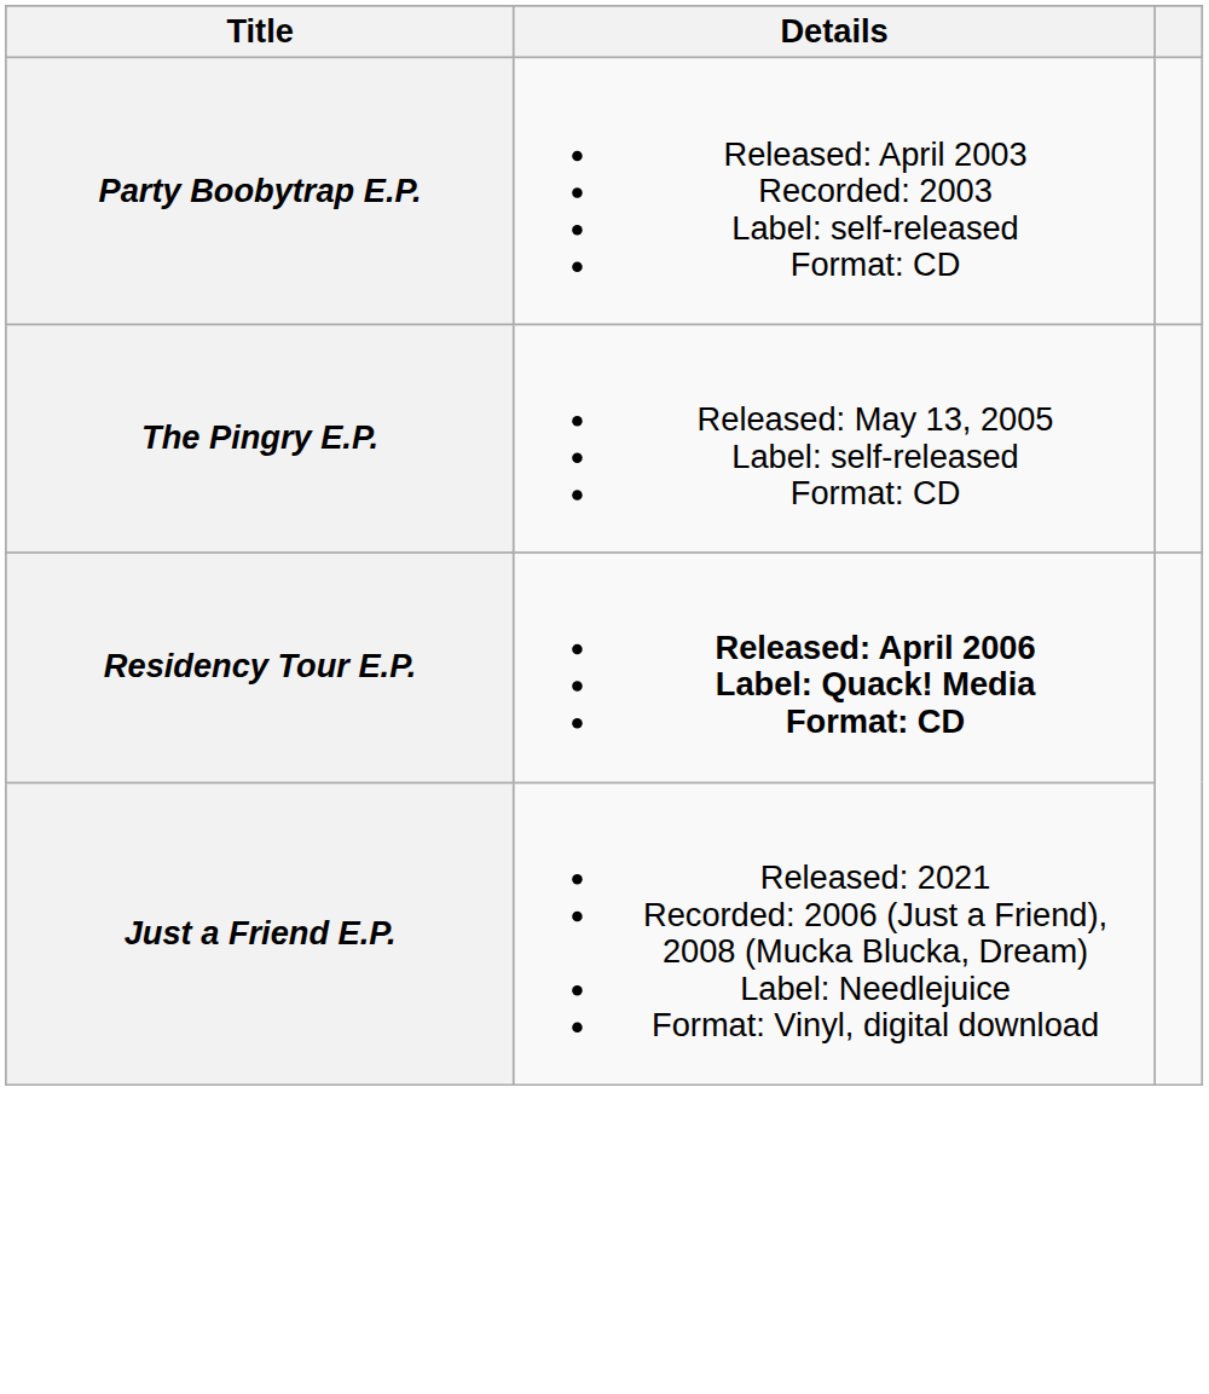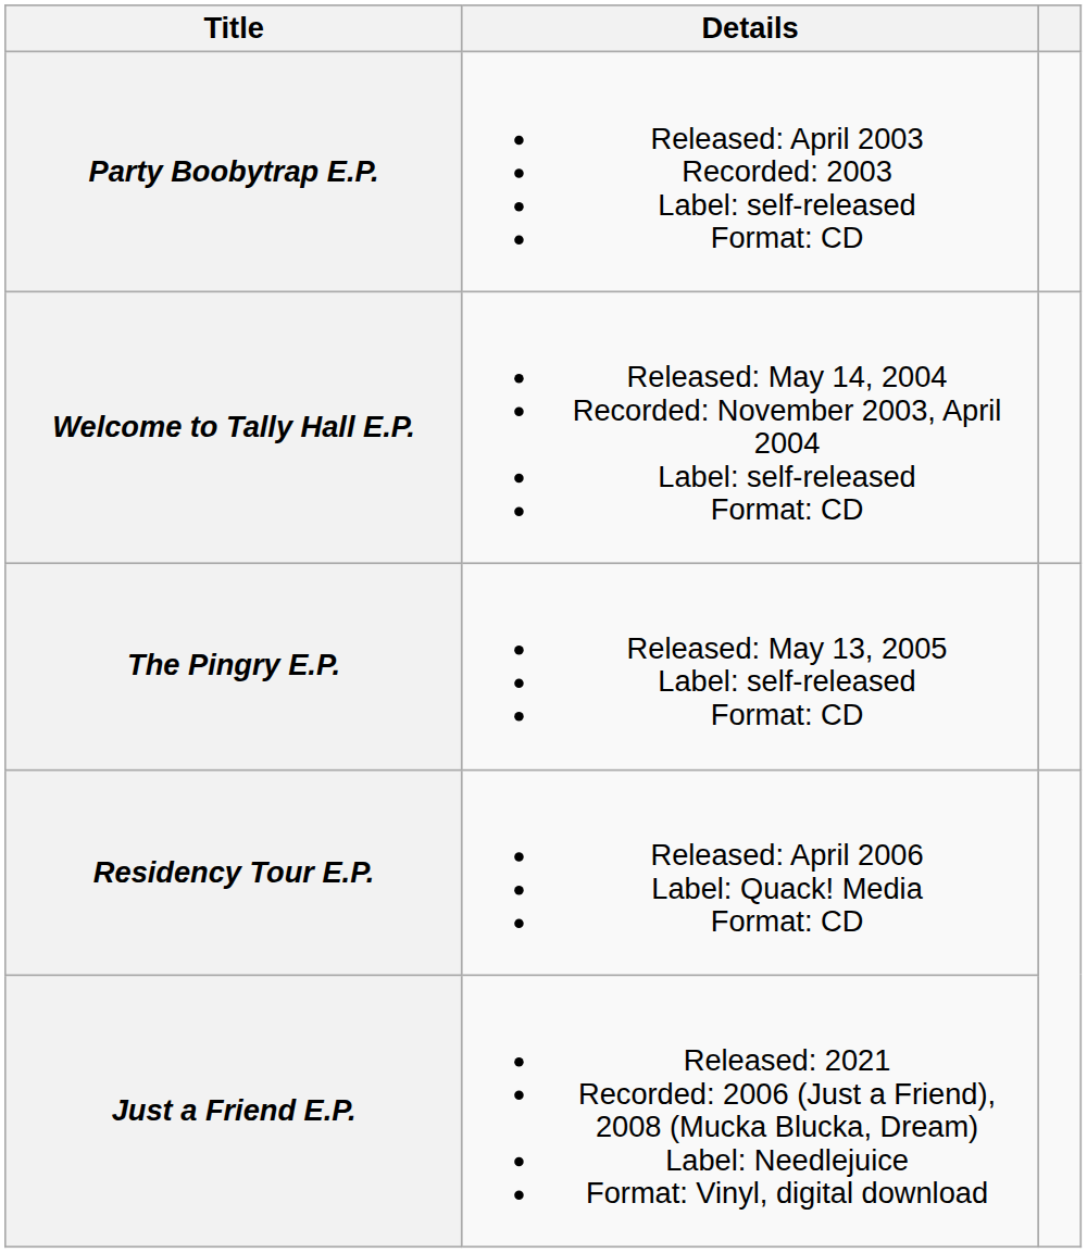+ row: Welcome to Tally Hall E.P. | Released: May 14, 2004 Recorded: November 2003, April 2004 Label: self-released Format: CD
Residency Tour E.P. | Details: bold -> normal
